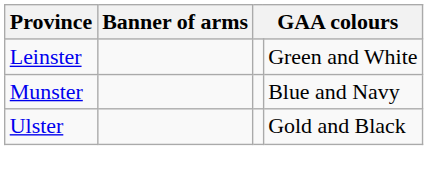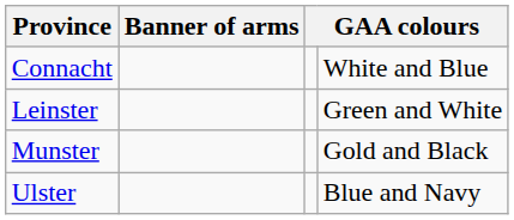+ row: Connacht | White and Blue
Munster | column 4: Blue and Navy -> Gold and Black
Ulster | column 4: Gold and Black -> Blue and Navy
